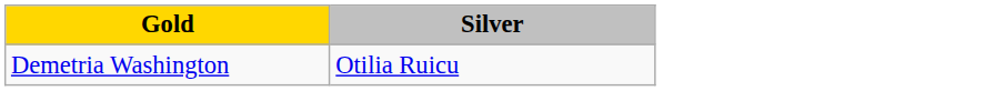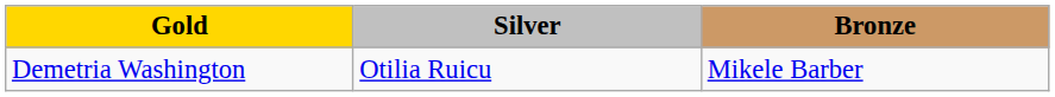+ column: Bronze | Mikele Barber
